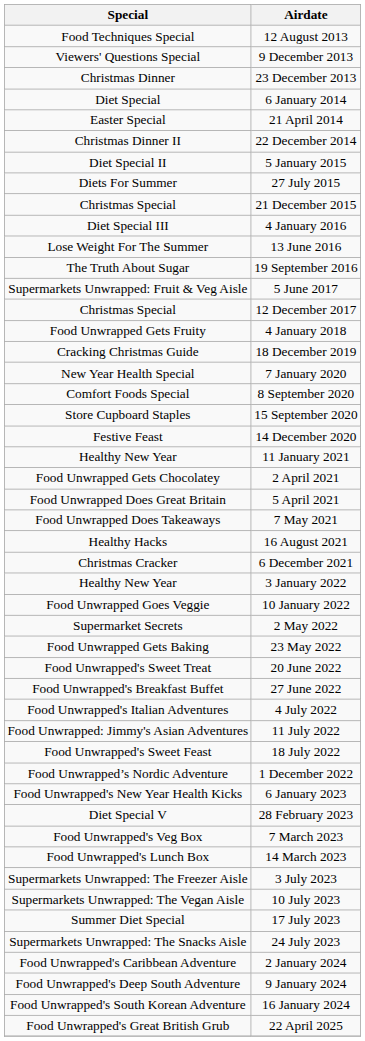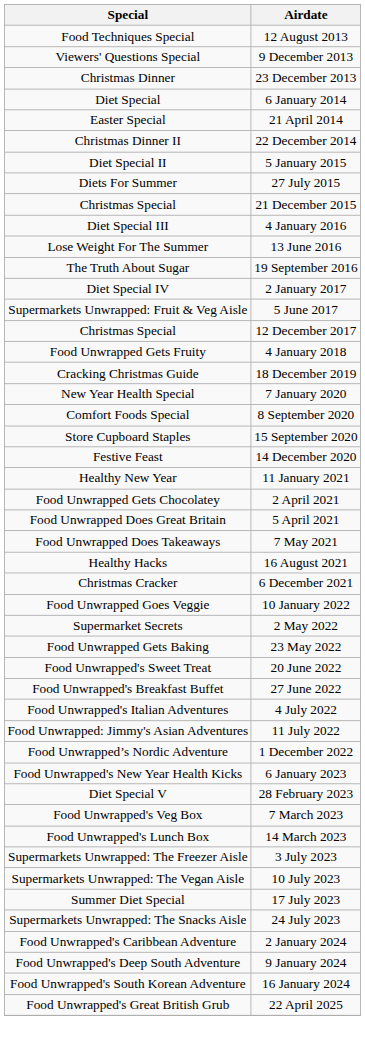+ row: Diet Special IV | 2 January 2017
- row: Healthy New Year | 3 January 2022
- row: Food Unwrapped's Sweet Feast | 18 July 2022
